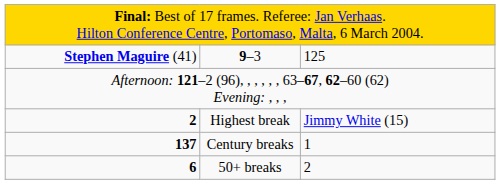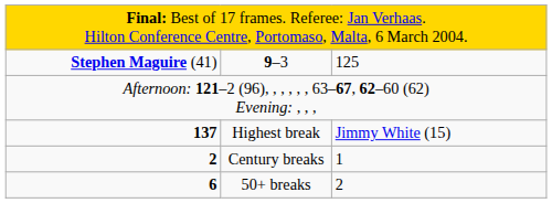Highest break | column 1: 2 -> 137
Century breaks | column 1: 137 -> 2
